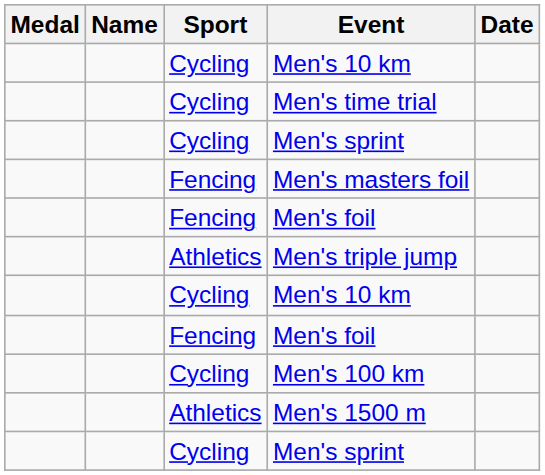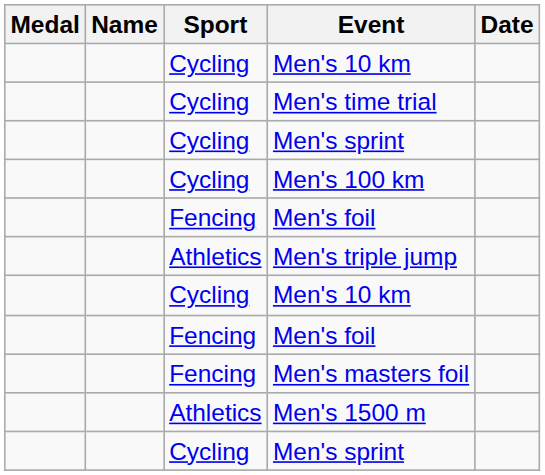rows swapped: Men's 100 km <-> Men's masters foil
